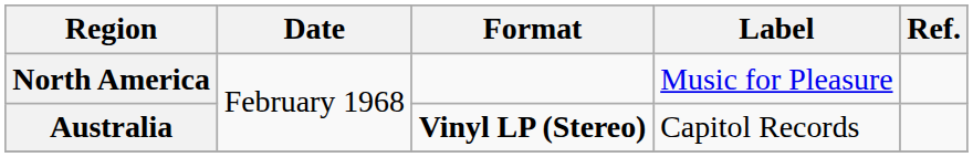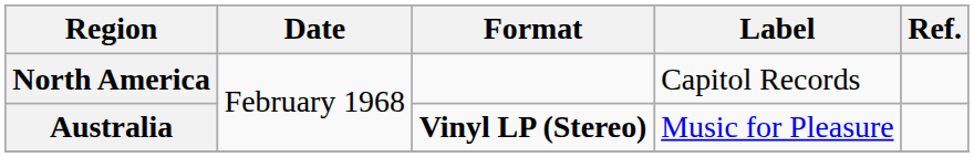North America | Label: Music for Pleasure -> Capitol Records
Australia | Label: Capitol Records -> Music for Pleasure
